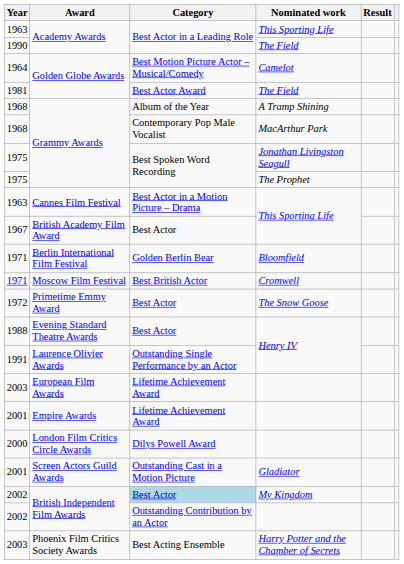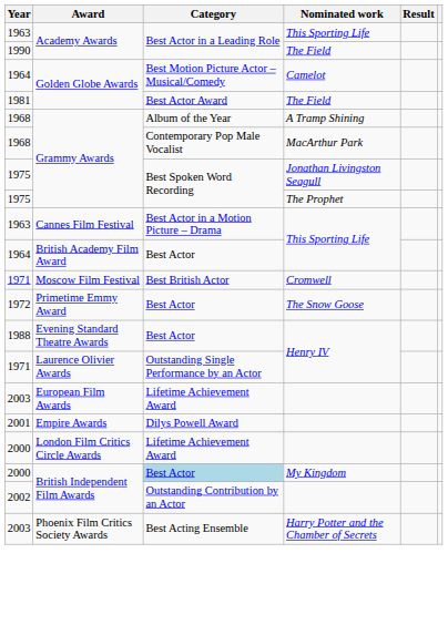British Academy Film Award | Year: 1967 -> 1964
- row: 1971 | Berlin International Film Festival | Golden Berlin Bear | Bloomfield
Laurence Olivier Awards | Year: 1991 -> 1971
Empire Awards | Category: Lifetime Achievement Award -> Dilys Powell Award
London Film Critics Circle Awards | Category: Dilys Powell Award -> Lifetime Achievement Award
- row: 2001 | Screen Actors Guild Awards | Outstanding Cast in a Motion Picture | Gladiator
British Independent Film Awards / My Kingdom | Year: 2002 -> 2000
